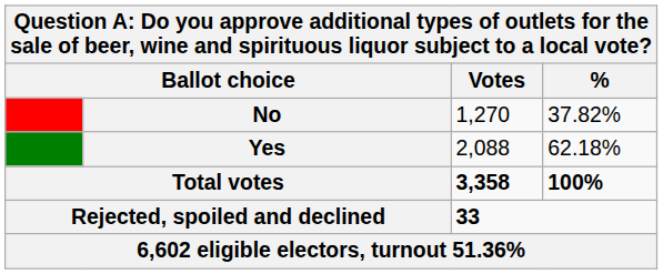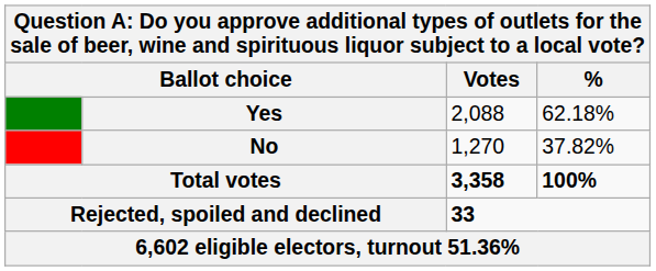rows swapped: Yes <-> No
